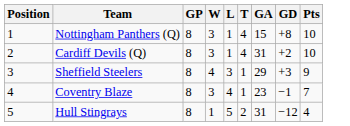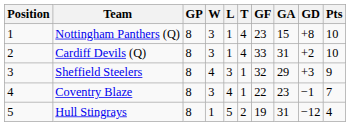+ column: GF | 23 | 33 | 32 | 22 | 19
